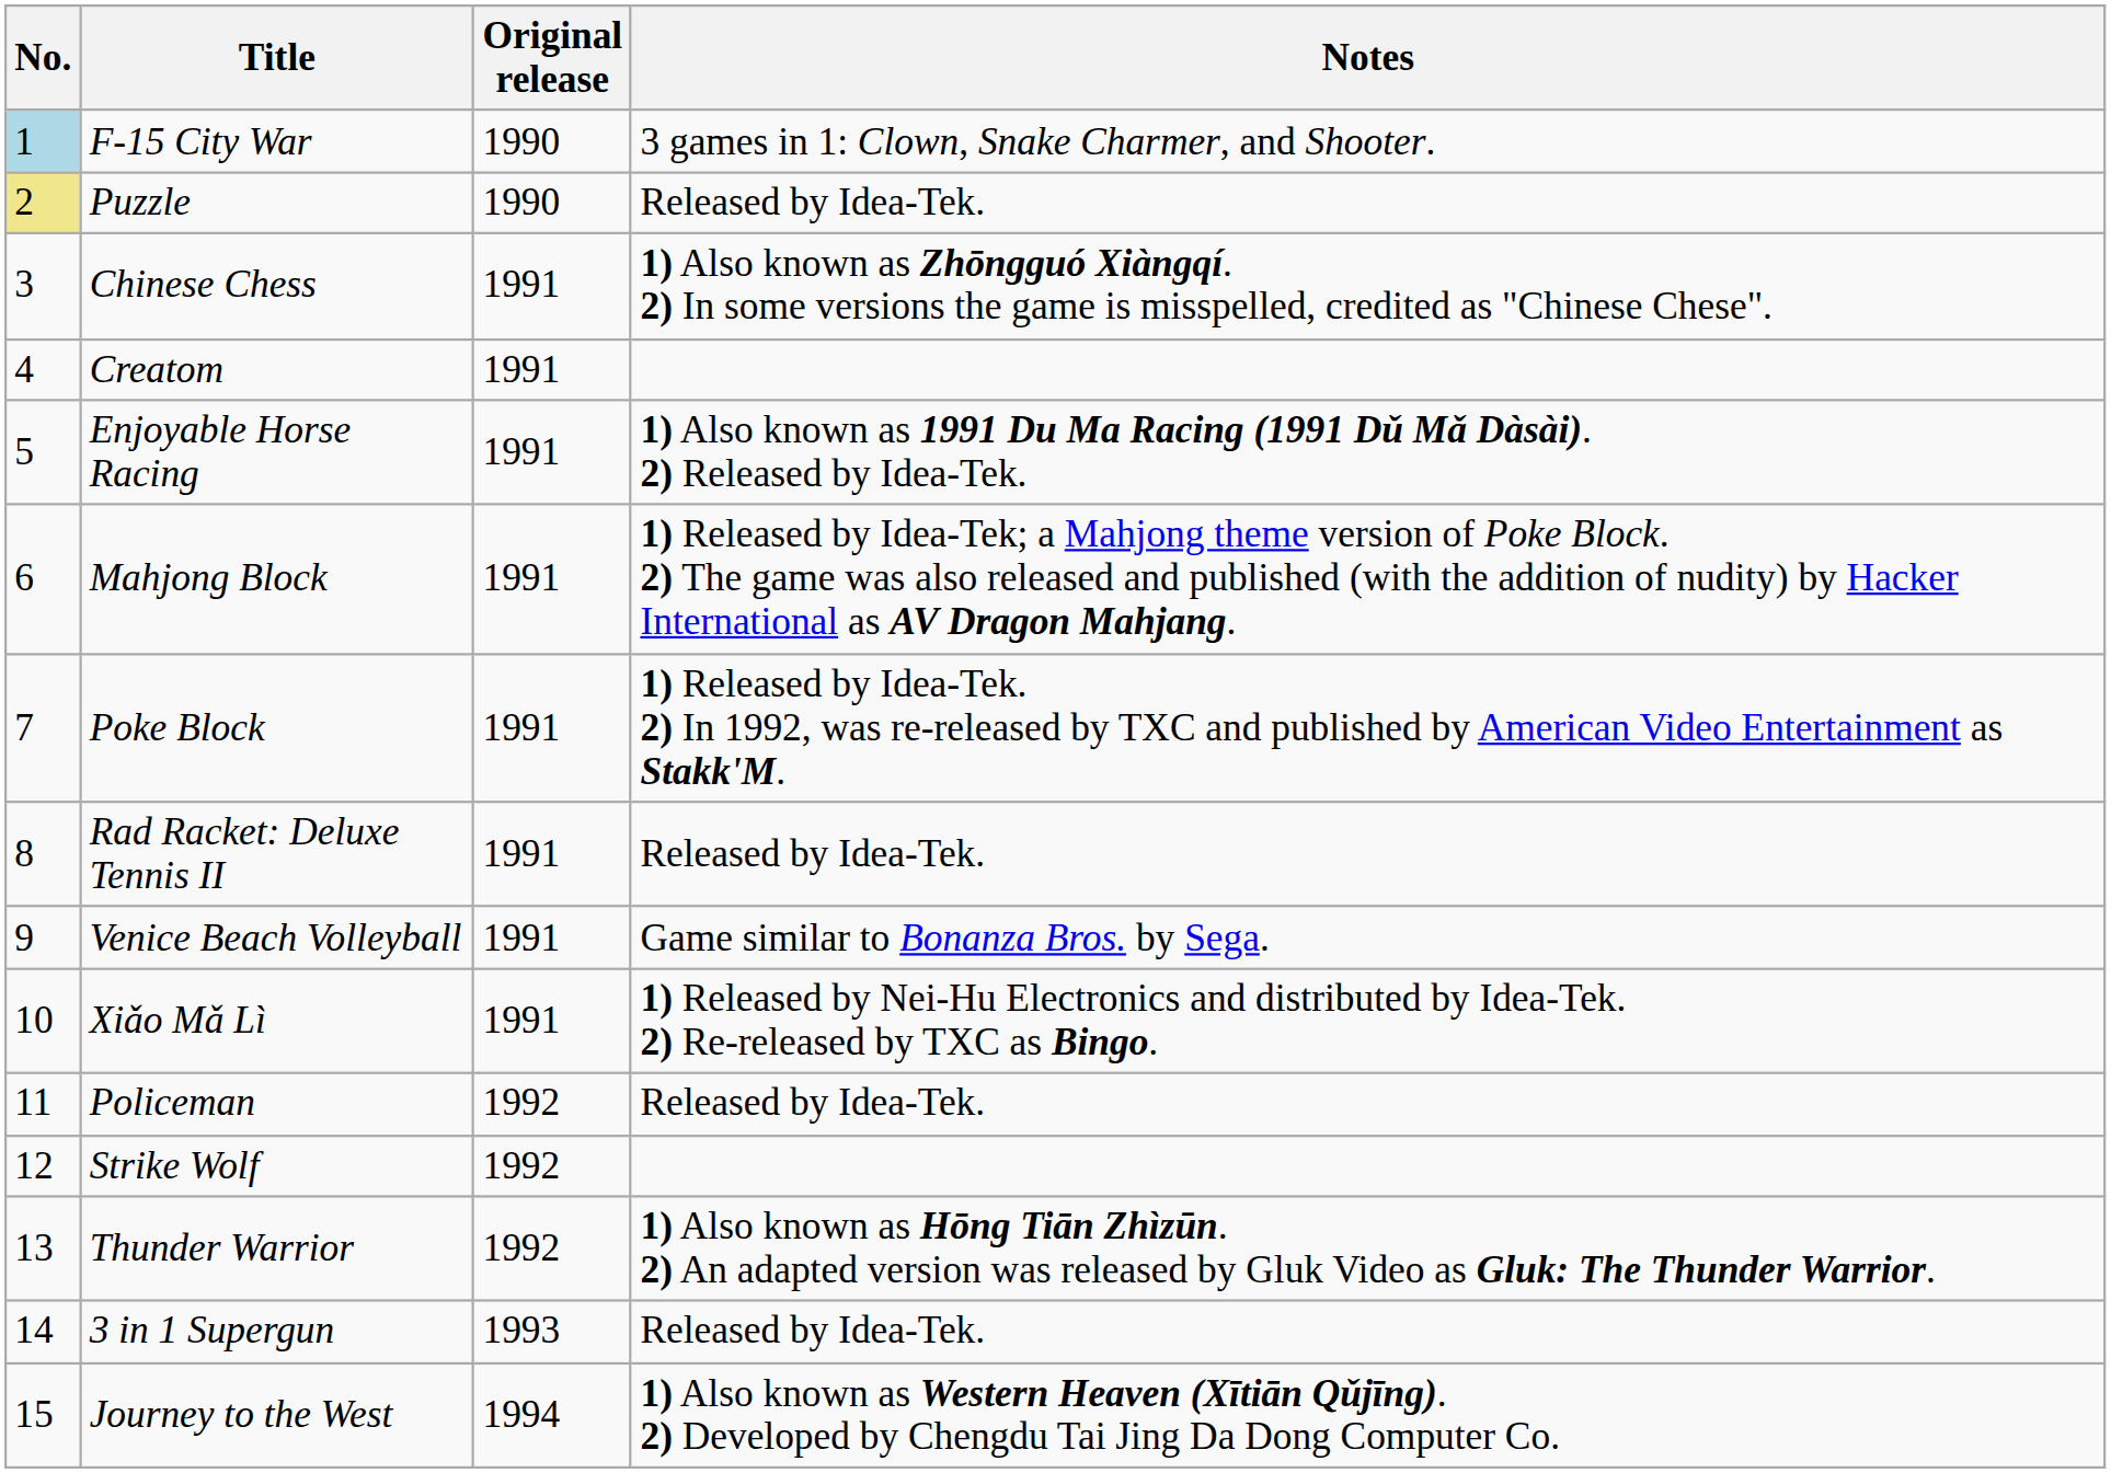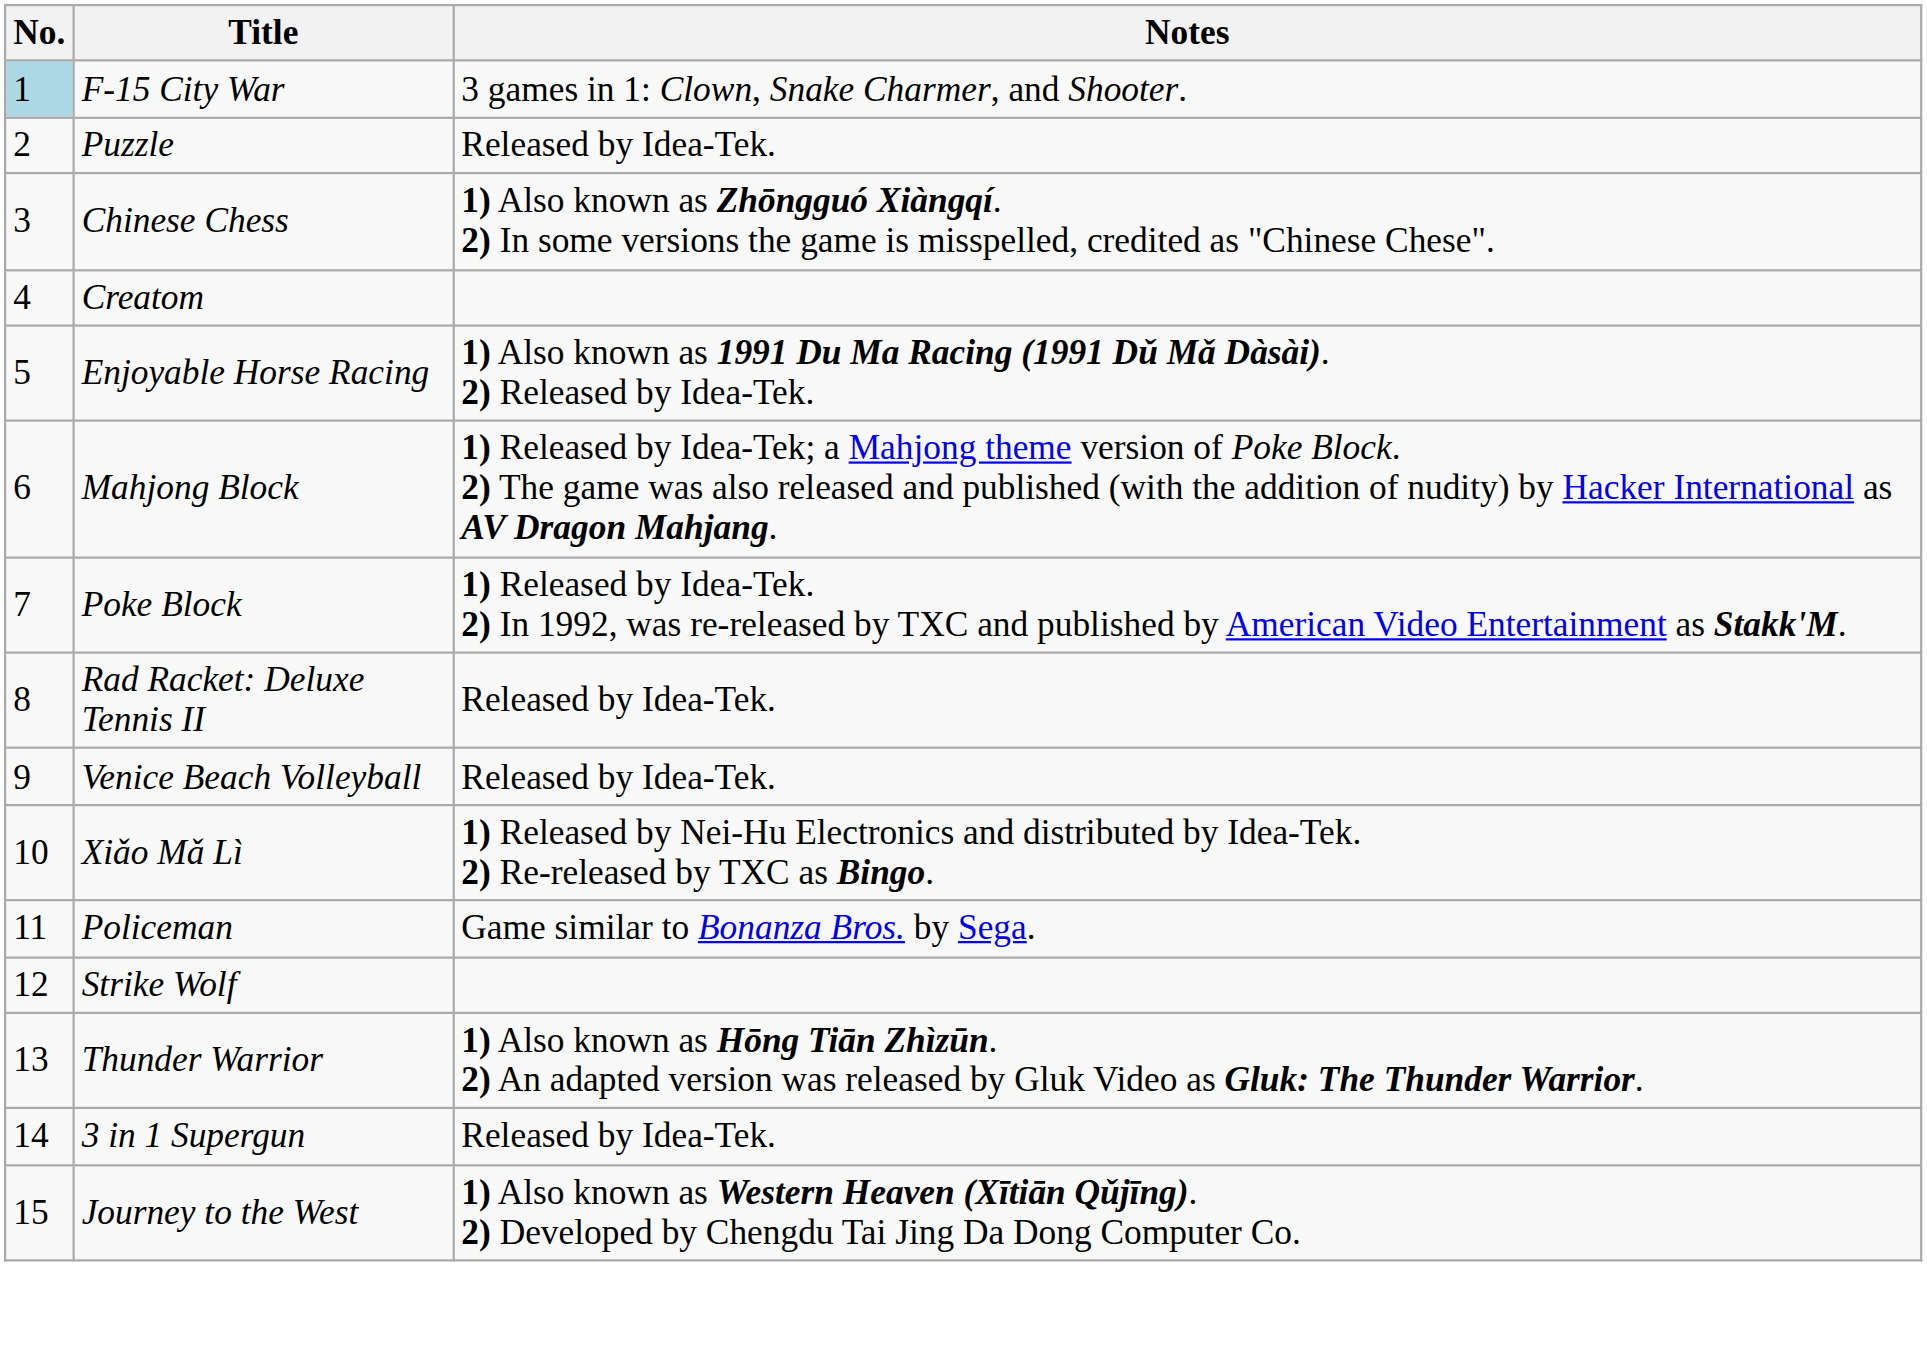- column: Original release | 1990 | 1990 | 1991 | 1991 | 1991 | 1991 | 1991 | 1991 | 1991 | 1991 | 1992 | 1992 | 1992 | 1993 | 1994
Puzzle | No.: khaki background -> no background
Venice Beach Volleyball | Notes: Game similar to Bonanza Bros. by Sega. -> Released by Idea-Tek.
Policeman | Notes: Released by Idea-Tek. -> Game similar to Bonanza Bros. by Sega.
